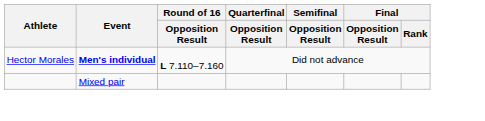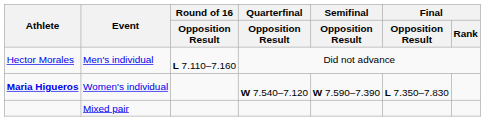Hector Morales | Event: bold -> normal
+ row: Maria Higueros | Women's individual | W 7.540–7.120 | W 7.590–7.390 | L 7.350–7.830
